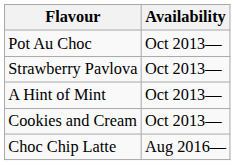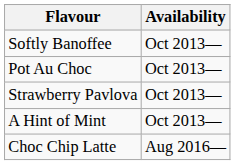+ row: Softly Banoffee | Oct 2013—
- row: Cookies and Cream | Oct 2013—
